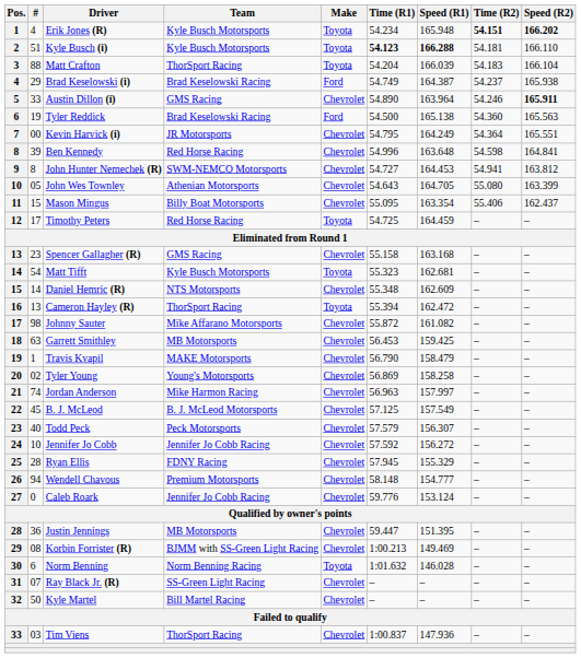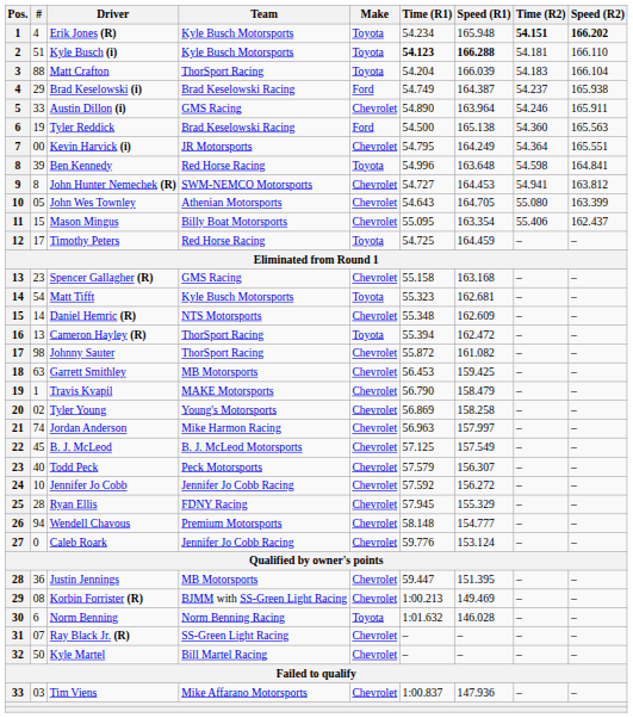Austin Dillon (i) | Speed (R2): bold -> normal
Ben Kennedy | Make: Chevrolet -> Toyota
Johnny Sauter | Team: Mike Affarano Motorsports -> ThorSport Racing
Tim Viens | Team: ThorSport Racing -> Mike Affarano Motorsports
